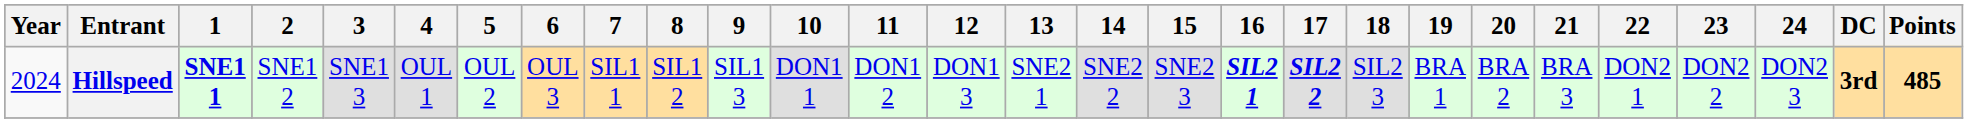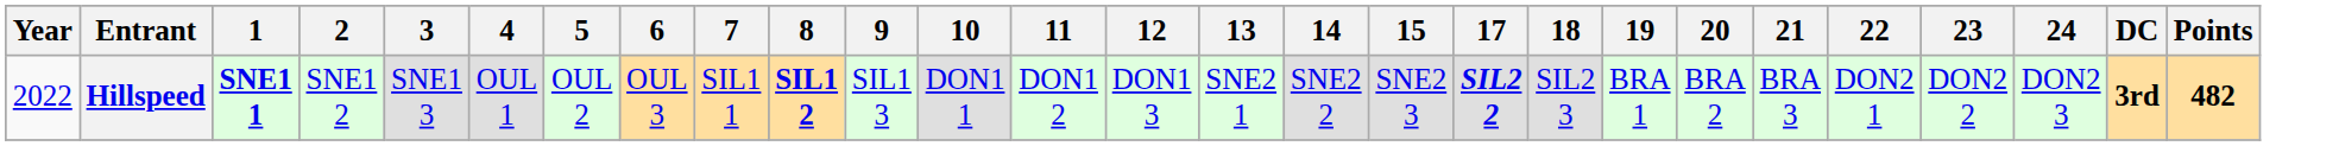- column: 16 | SIL2 1
Hillspeed | Year: 2024 -> 2022
Hillspeed | 8: normal -> bold
Hillspeed | Points: 485 -> 482
